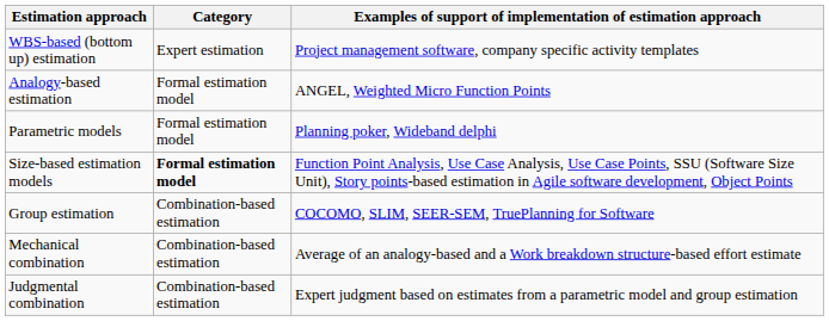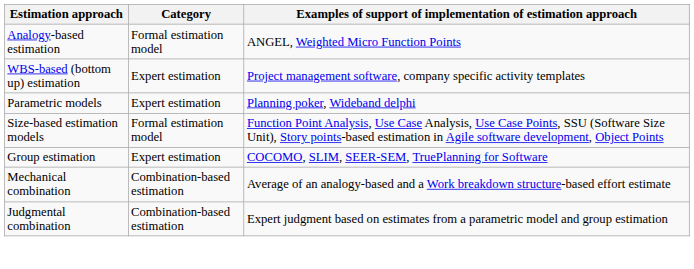rows swapped: Analogy-based estimation <-> WBS-based (bottom up) estimation
Parametric models | Category: Formal estimation model -> Expert estimation
Size-based estimation models | Category: bold -> normal
Group estimation | Category: Combination-based estimation -> Expert estimation
